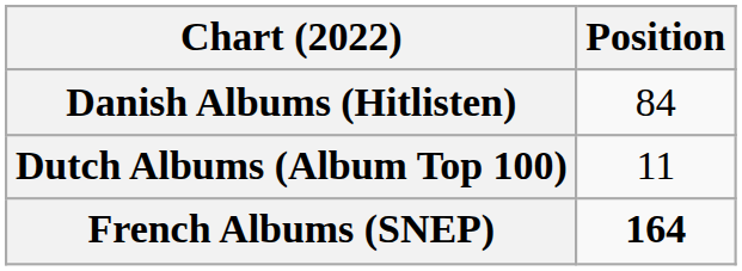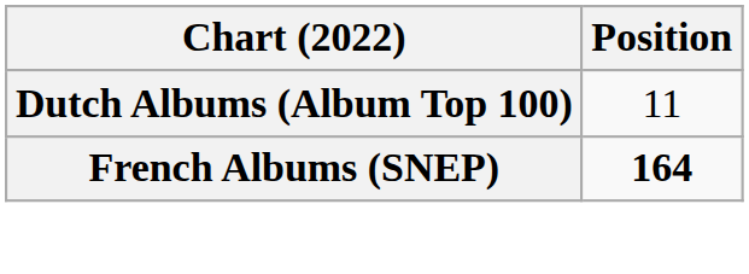- row: Danish Albums (Hitlisten) | 84
